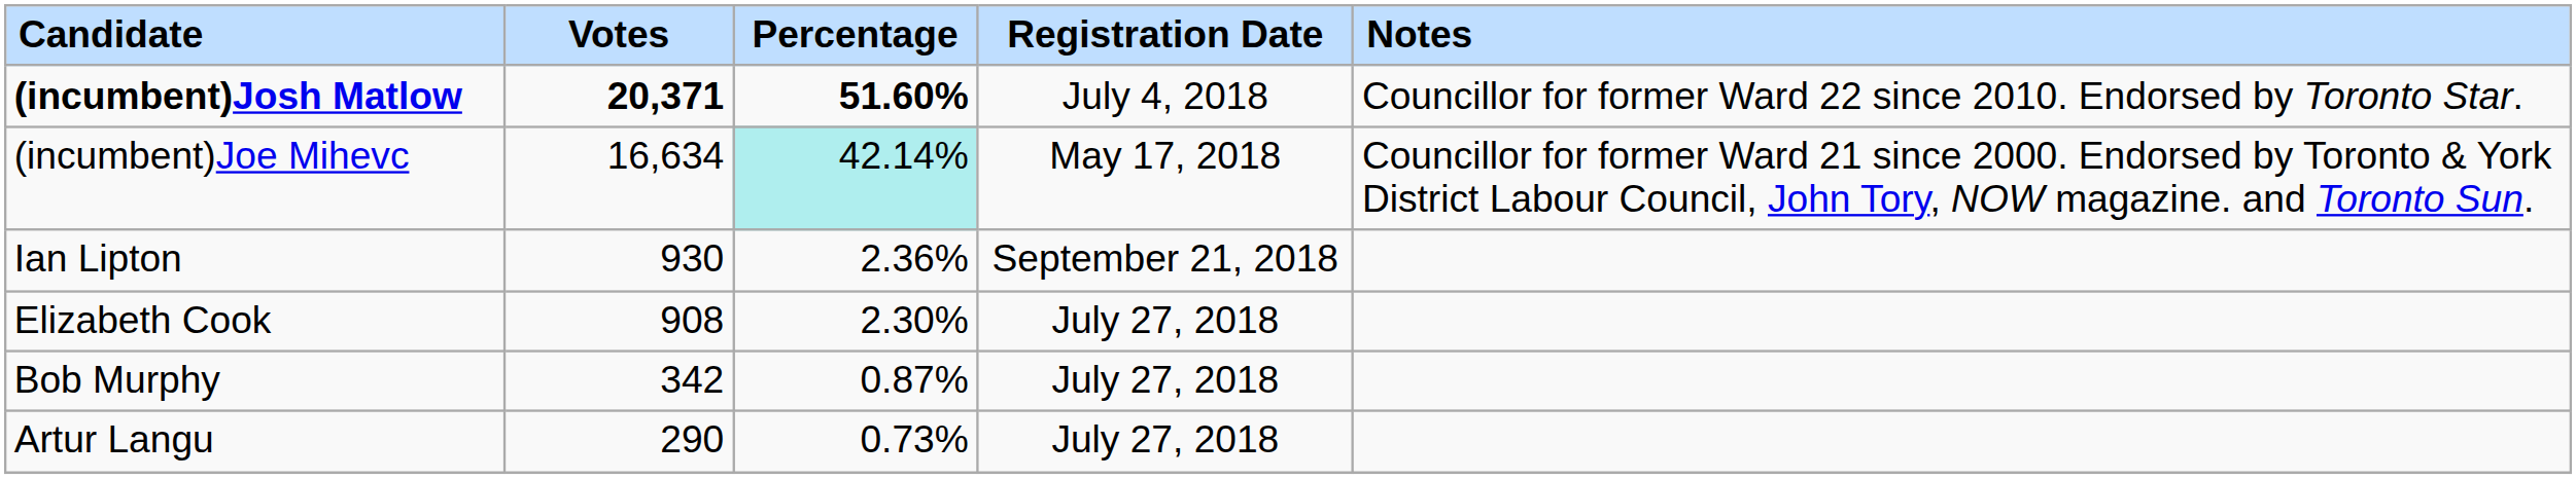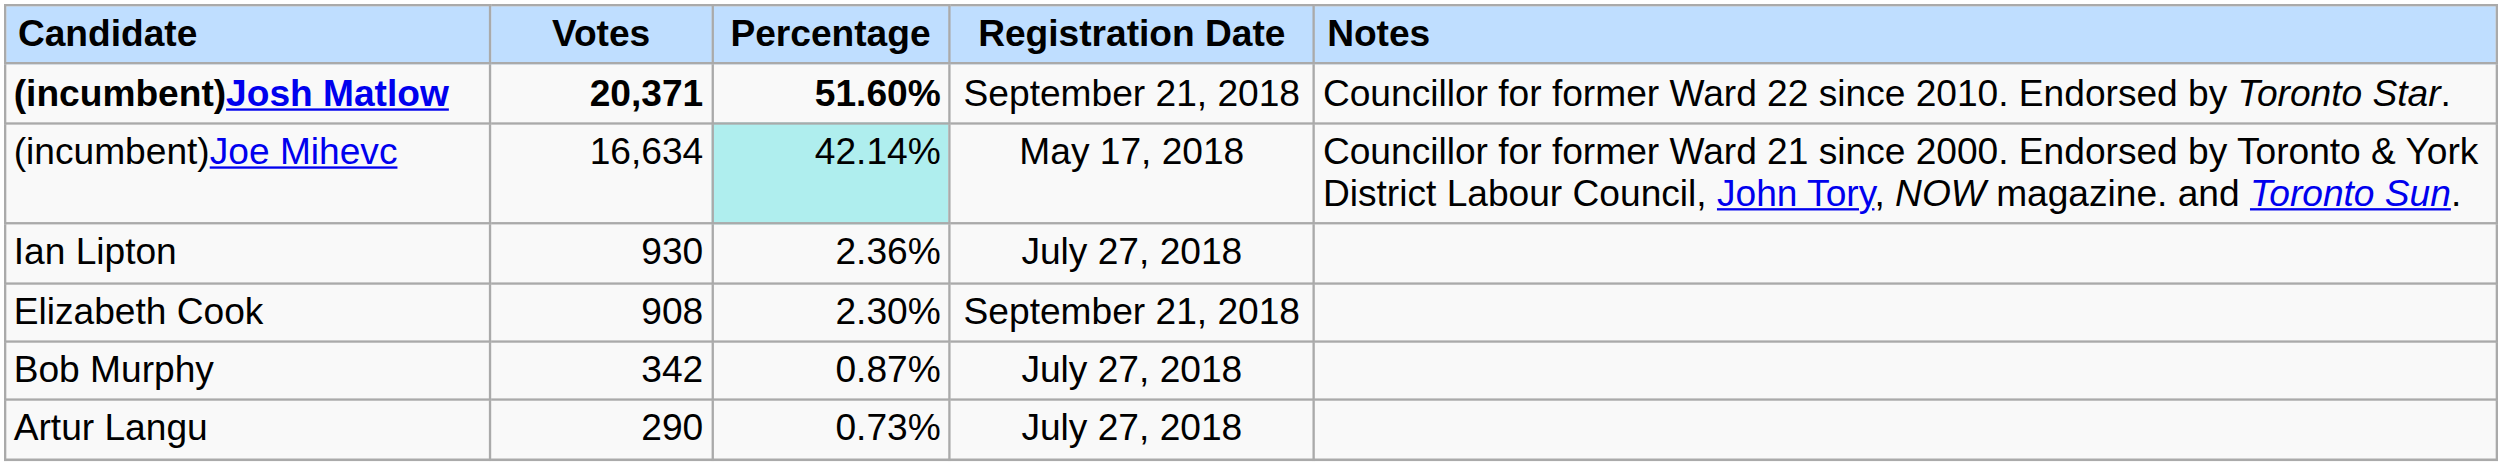(incumbent)Josh Matlow | Registration Date: July 4, 2018 -> September 21, 2018
Ian Lipton | Registration Date: September 21, 2018 -> July 27, 2018
Elizabeth Cook | Registration Date: July 27, 2018 -> September 21, 2018
